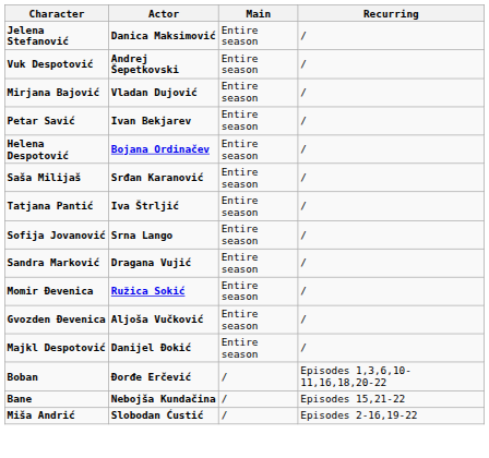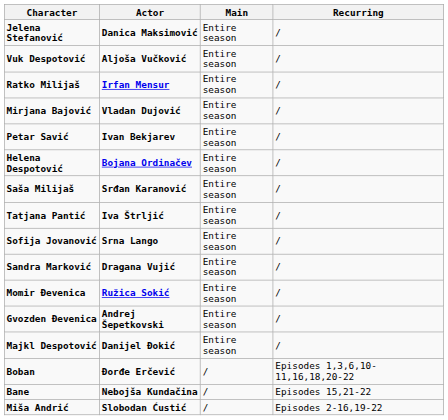Vuk Despotović | Actor: Andrej Šepetkovski -> Aljoša Vučković
+ row: Ratko Milijaš | Irfan Mensur | Entire season | /
Gvozden Đevenica | Actor: Aljoša Vučković -> Andrej Šepetkovski
